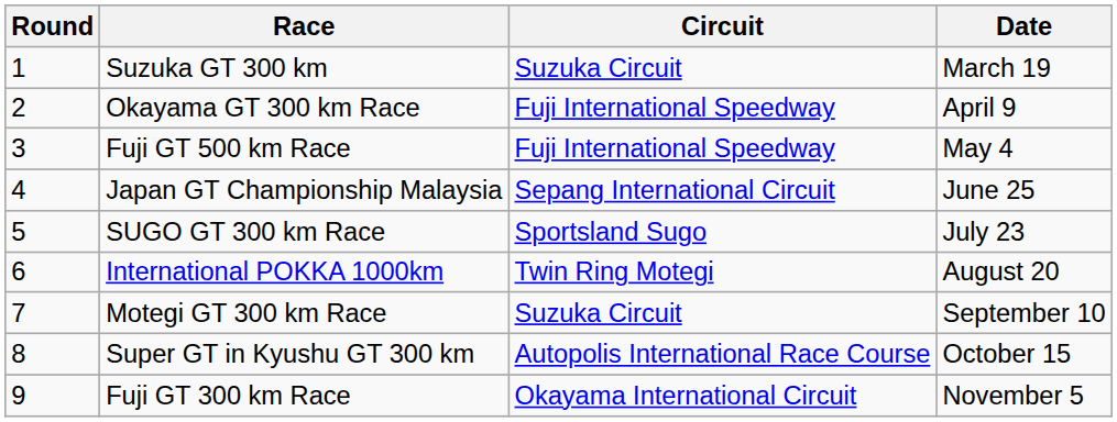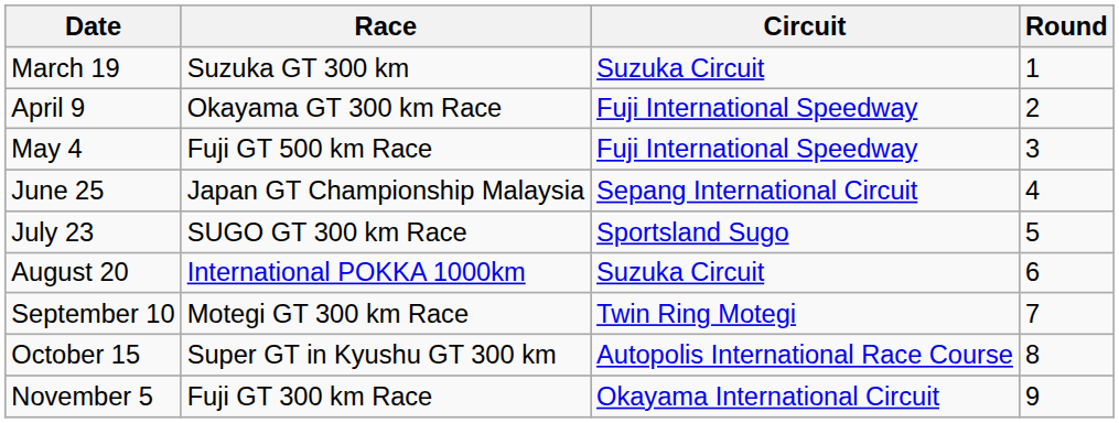columns swapped: Round <-> Date
International POKKA 1000km | Circuit: Twin Ring Motegi -> Suzuka Circuit
Motegi GT 300 km Race | Circuit: Suzuka Circuit -> Twin Ring Motegi
